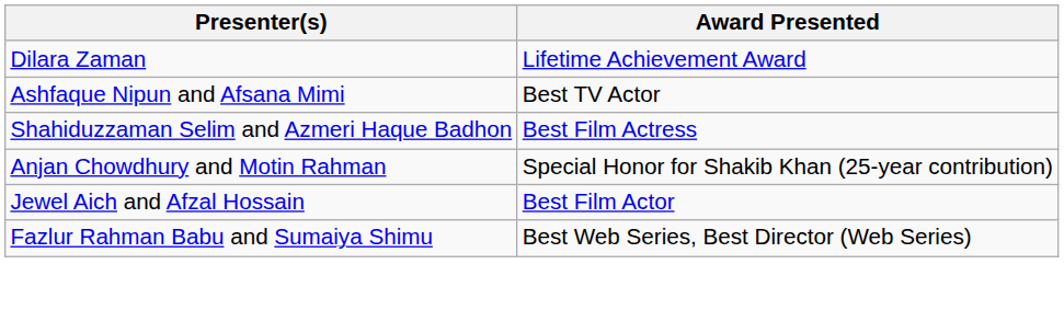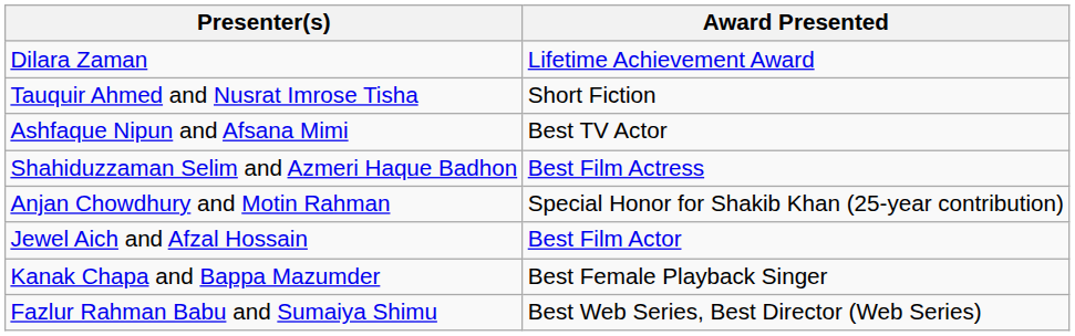+ row: Tauquir Ahmed and Nusrat Imrose Tisha | Short Fiction
+ row: Kanak Chapa and Bappa Mazumder | Best Female Playback Singer
